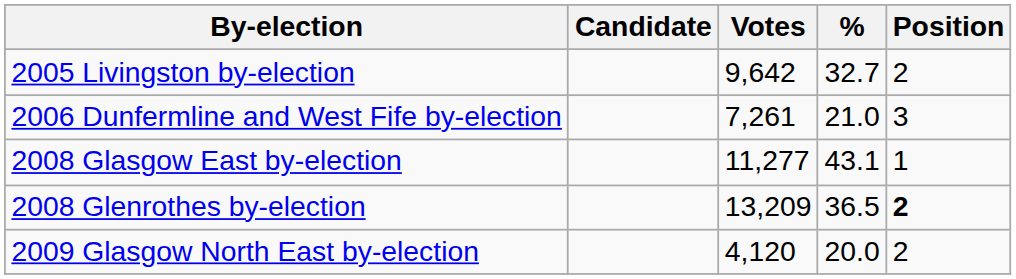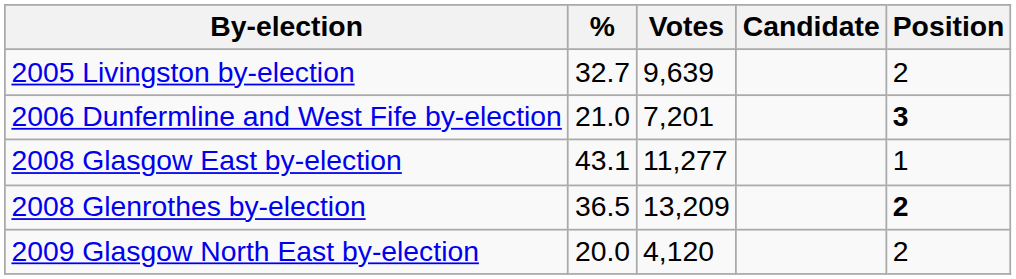columns swapped: Candidate <-> %
2005 Livingston by-election | Votes: 9,642 -> 9,639
2006 Dunfermline and West Fife by-election | Votes: 7,261 -> 7,201
2006 Dunfermline and West Fife by-election | Position: normal -> bold
